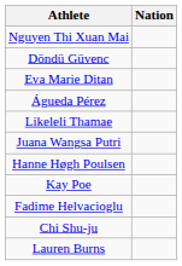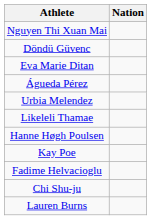+ row: Urbia Melendez
- row: Juana Wangsa Putri
